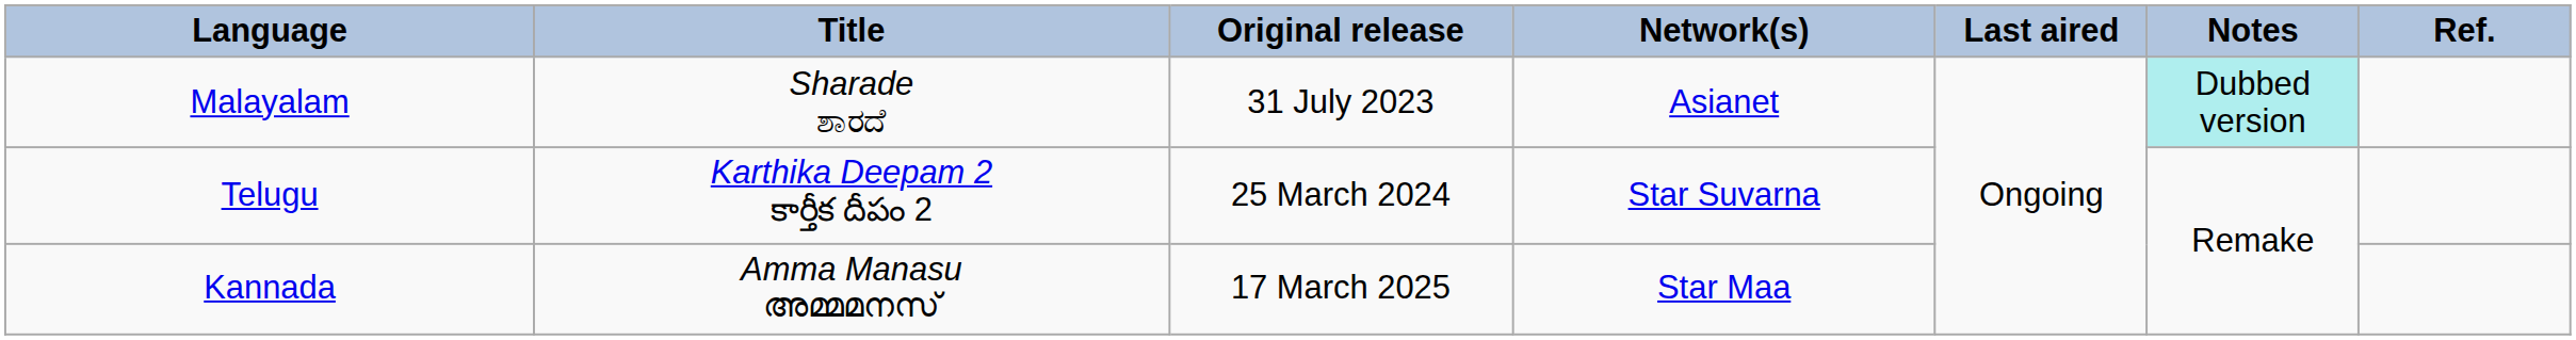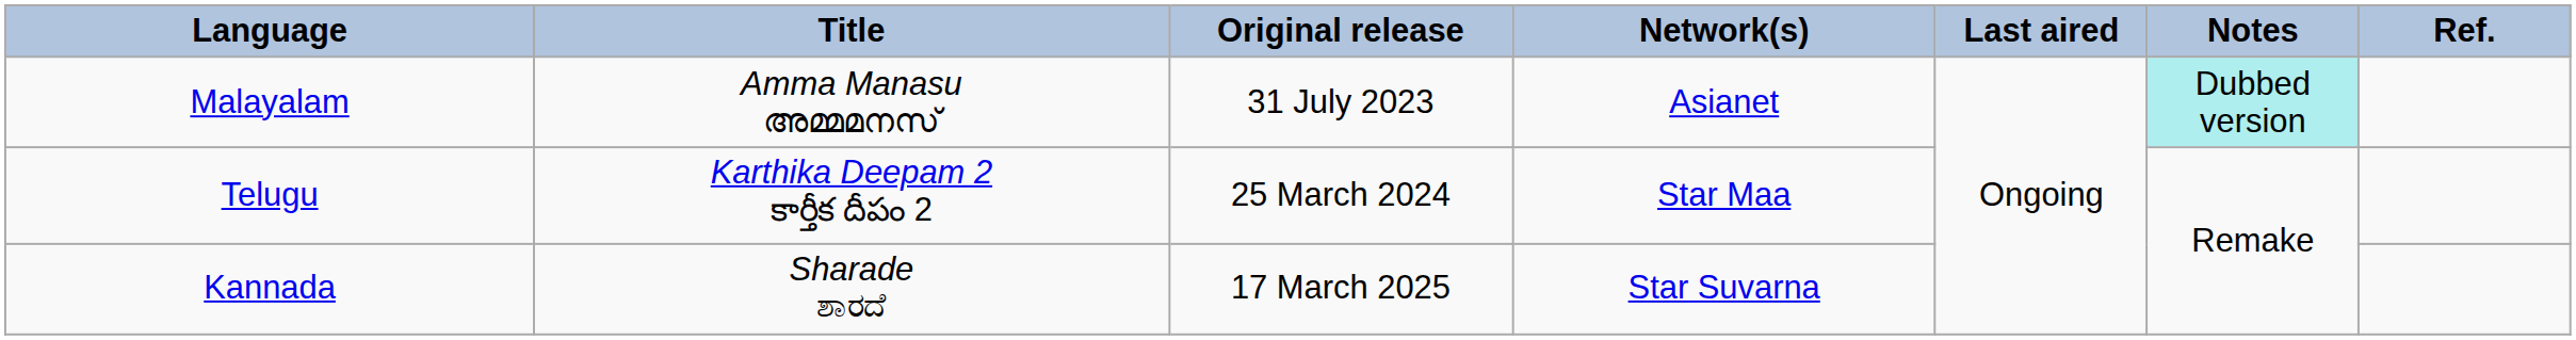Malayalam | Title: Sharade ಶಾರದೆ -> Amma Manasu അമ്മമനസ്
Telugu | Network(s): Star Suvarna -> Star Maa
Kannada | Title: Amma Manasu അമ്മമനസ് -> Sharade ಶಾರದೆ
Kannada | Network(s): Star Maa -> Star Suvarna
